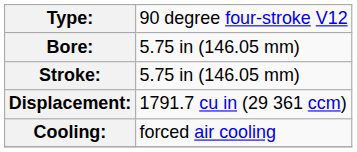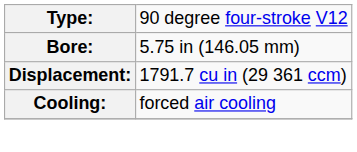- row: Stroke: | 5.75 in (146.05 mm)
